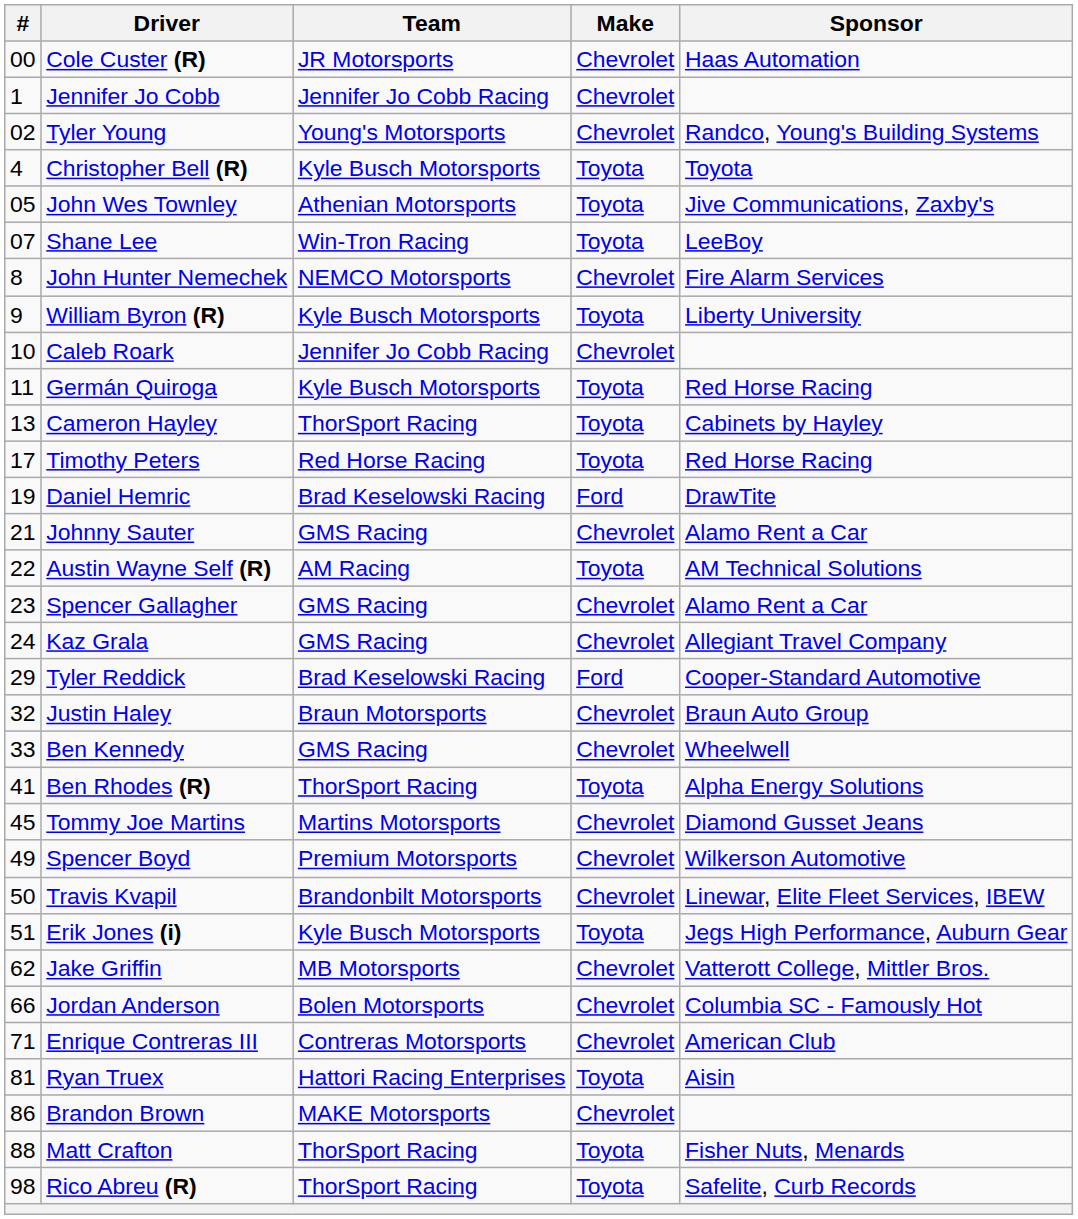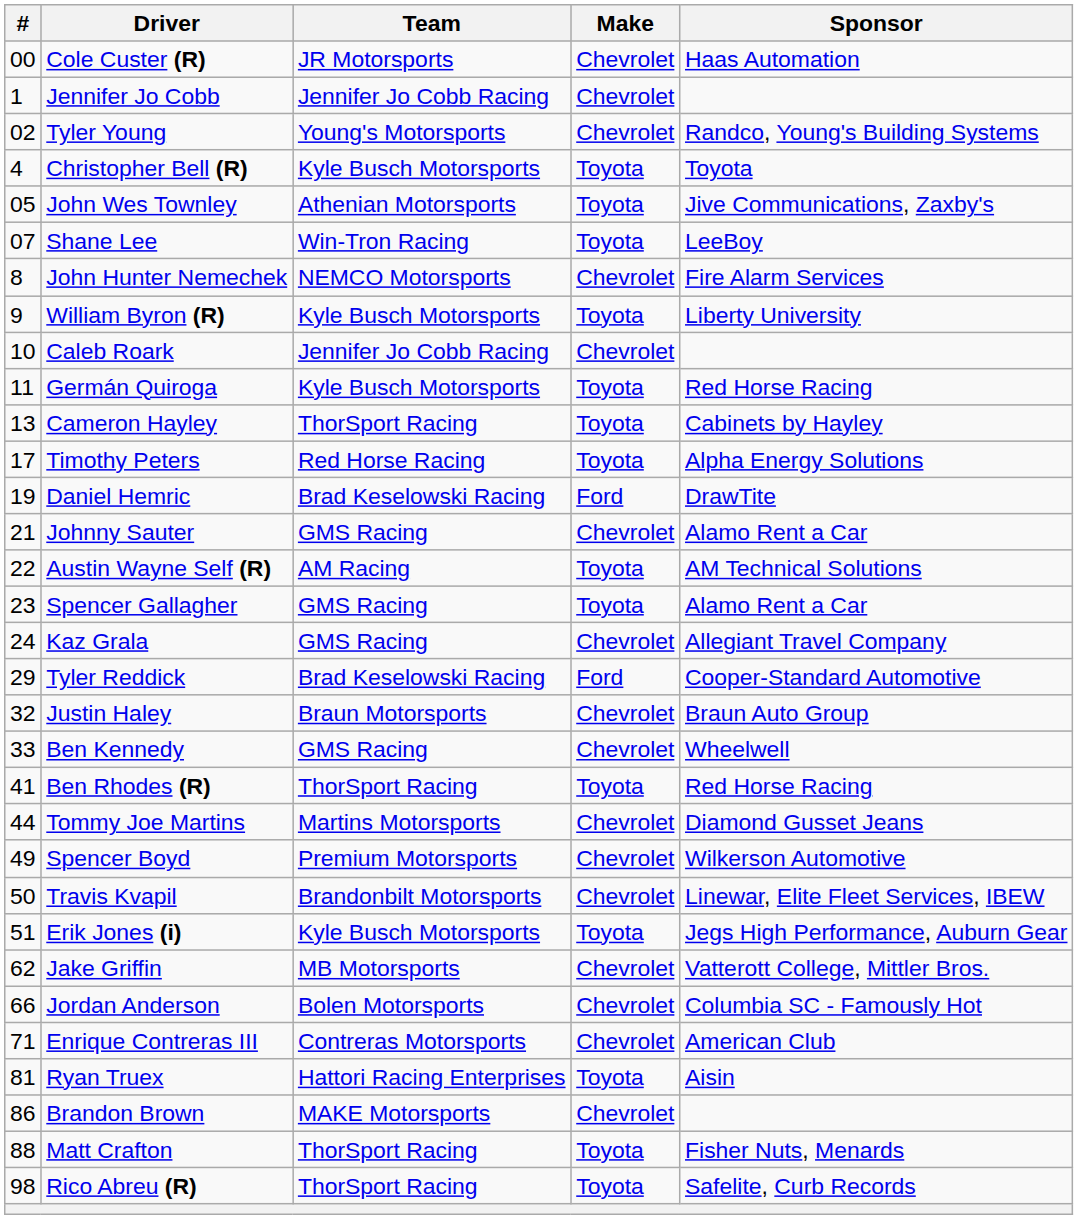Timothy Peters | Sponsor: Red Horse Racing -> Alpha Energy Solutions
Spencer Gallagher | Make: Chevrolet -> Toyota
Ben Rhodes (R) | Sponsor: Alpha Energy Solutions -> Red Horse Racing
Tommy Joe Martins | #: 45 -> 44
